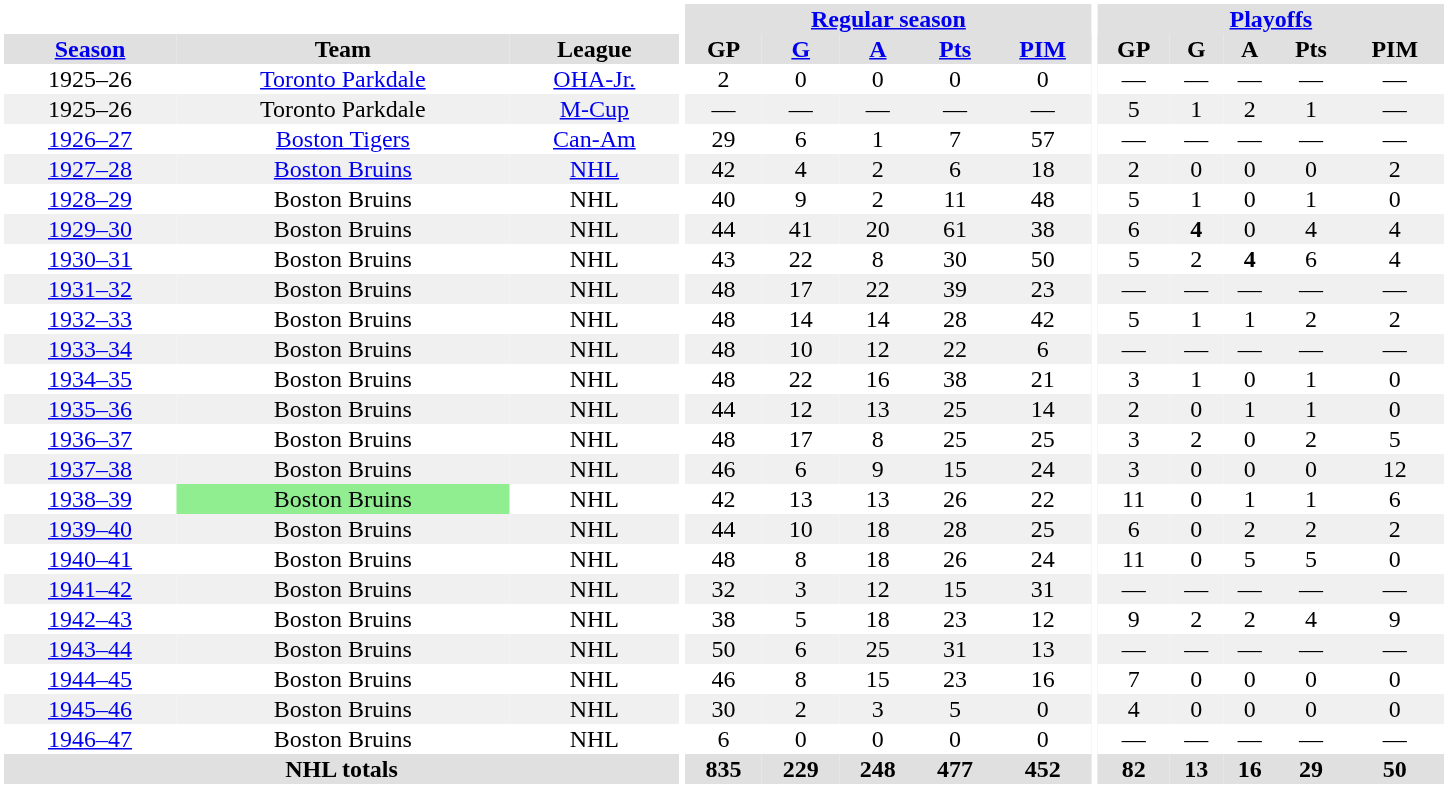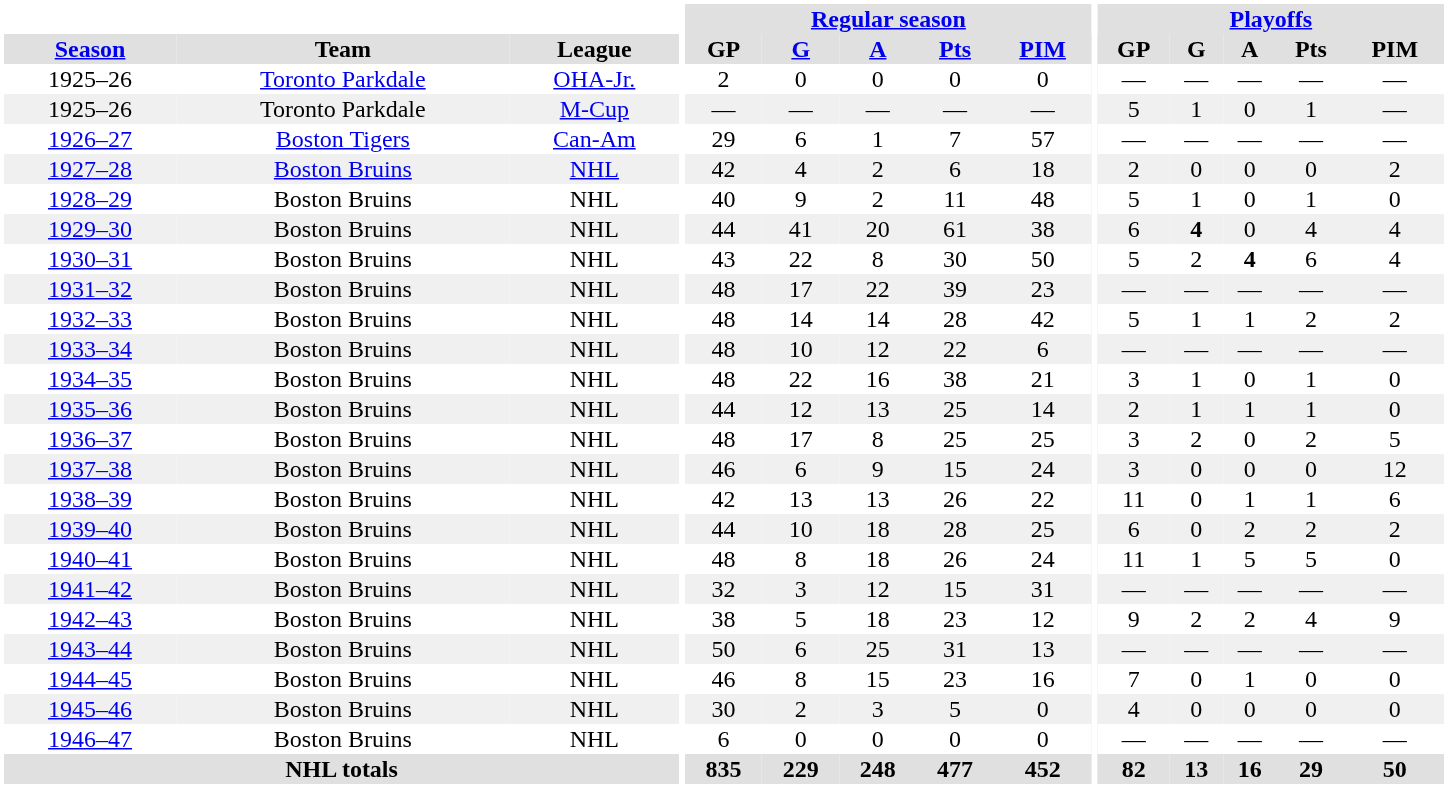1925–26 / M-Cup | Playoffs / A: 2 -> 0
1935–36 | Playoffs / G: 0 -> 1
1938–39 | Team: lightgreen background -> no background
1940–41 | Playoffs / G: 0 -> 1
1944–45 | Playoffs / A: 0 -> 1
